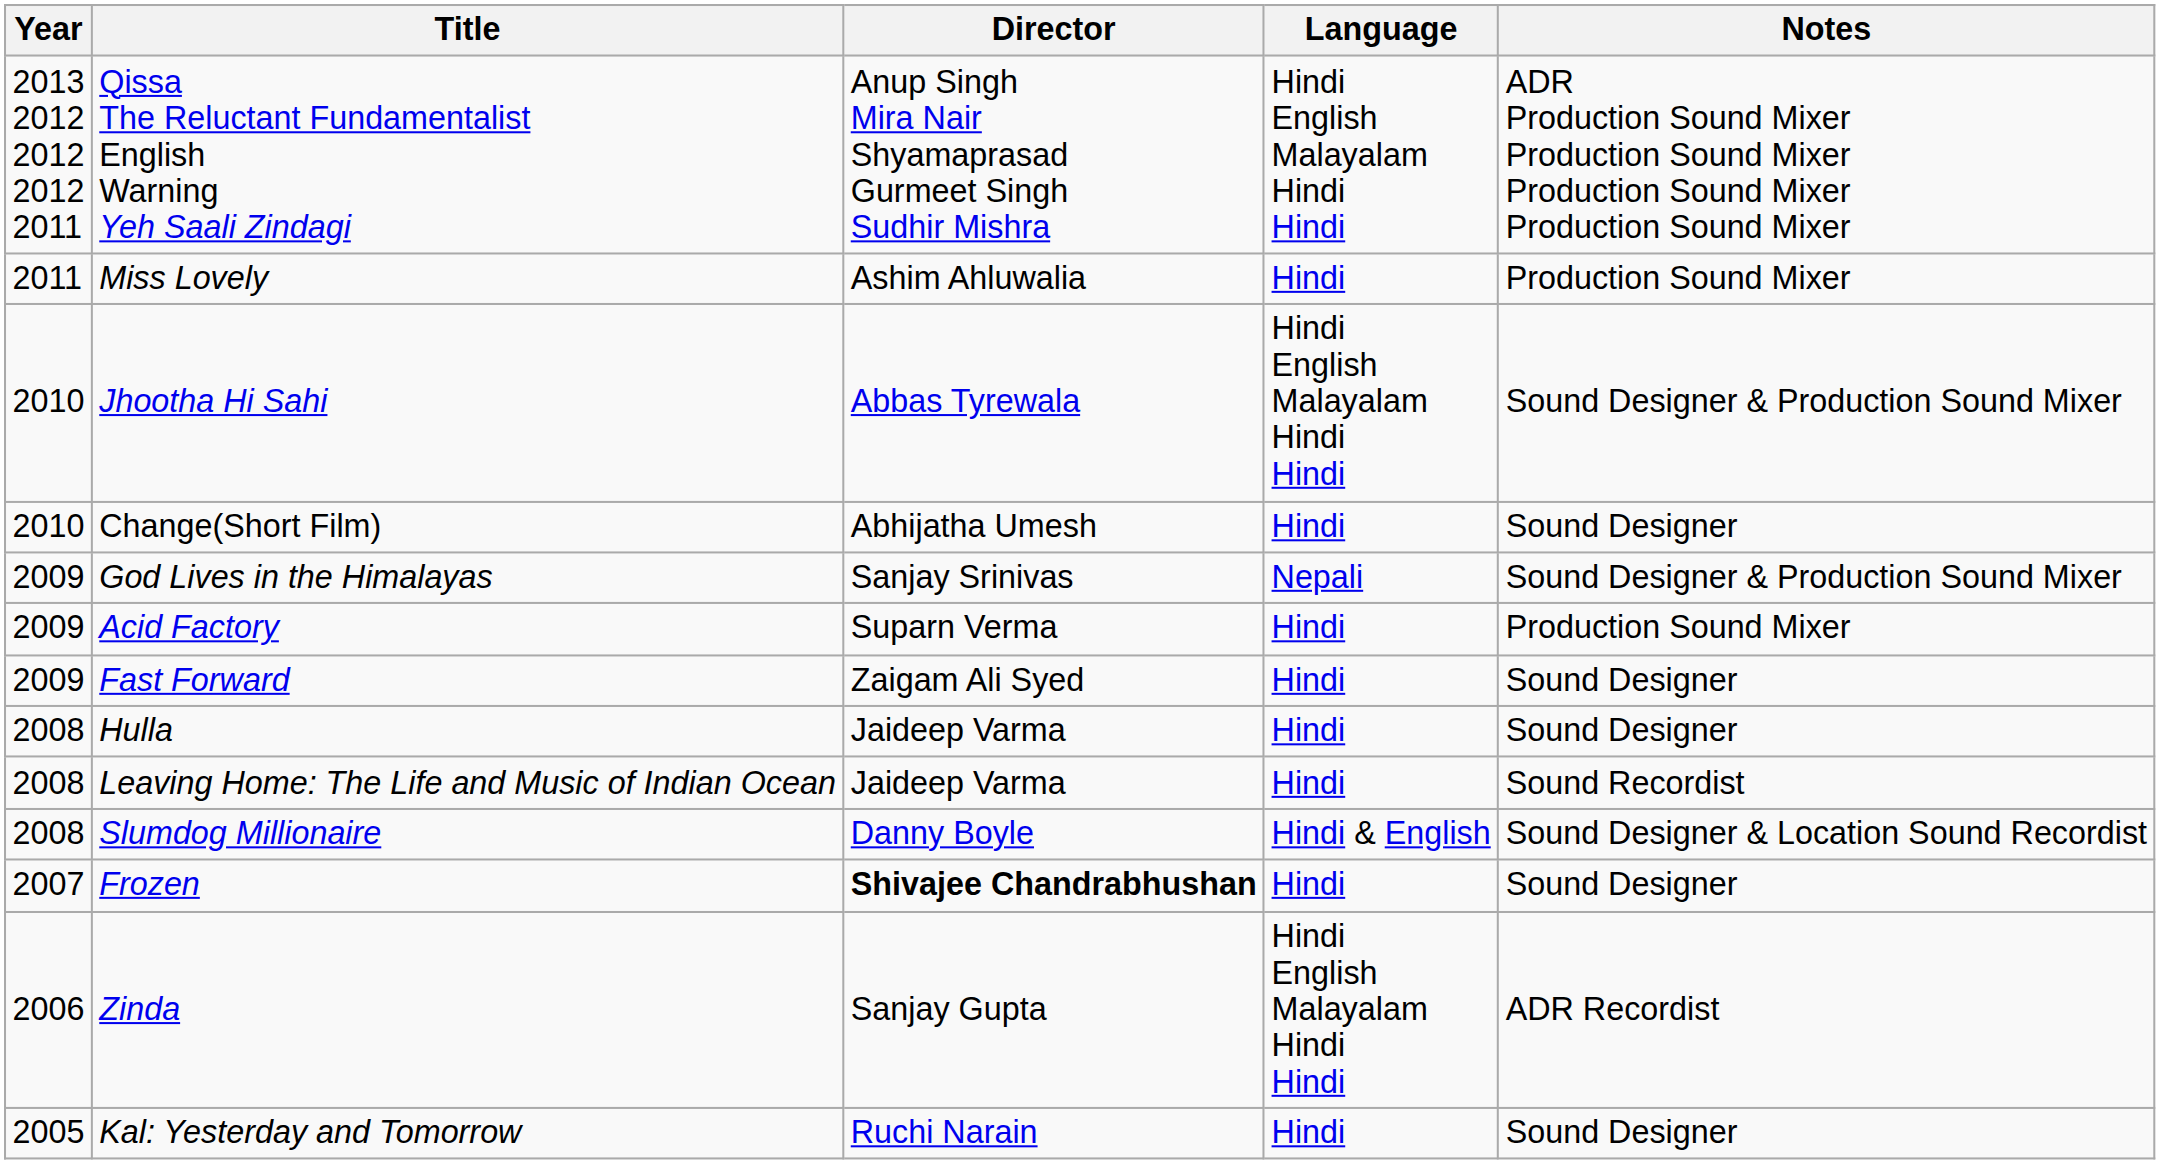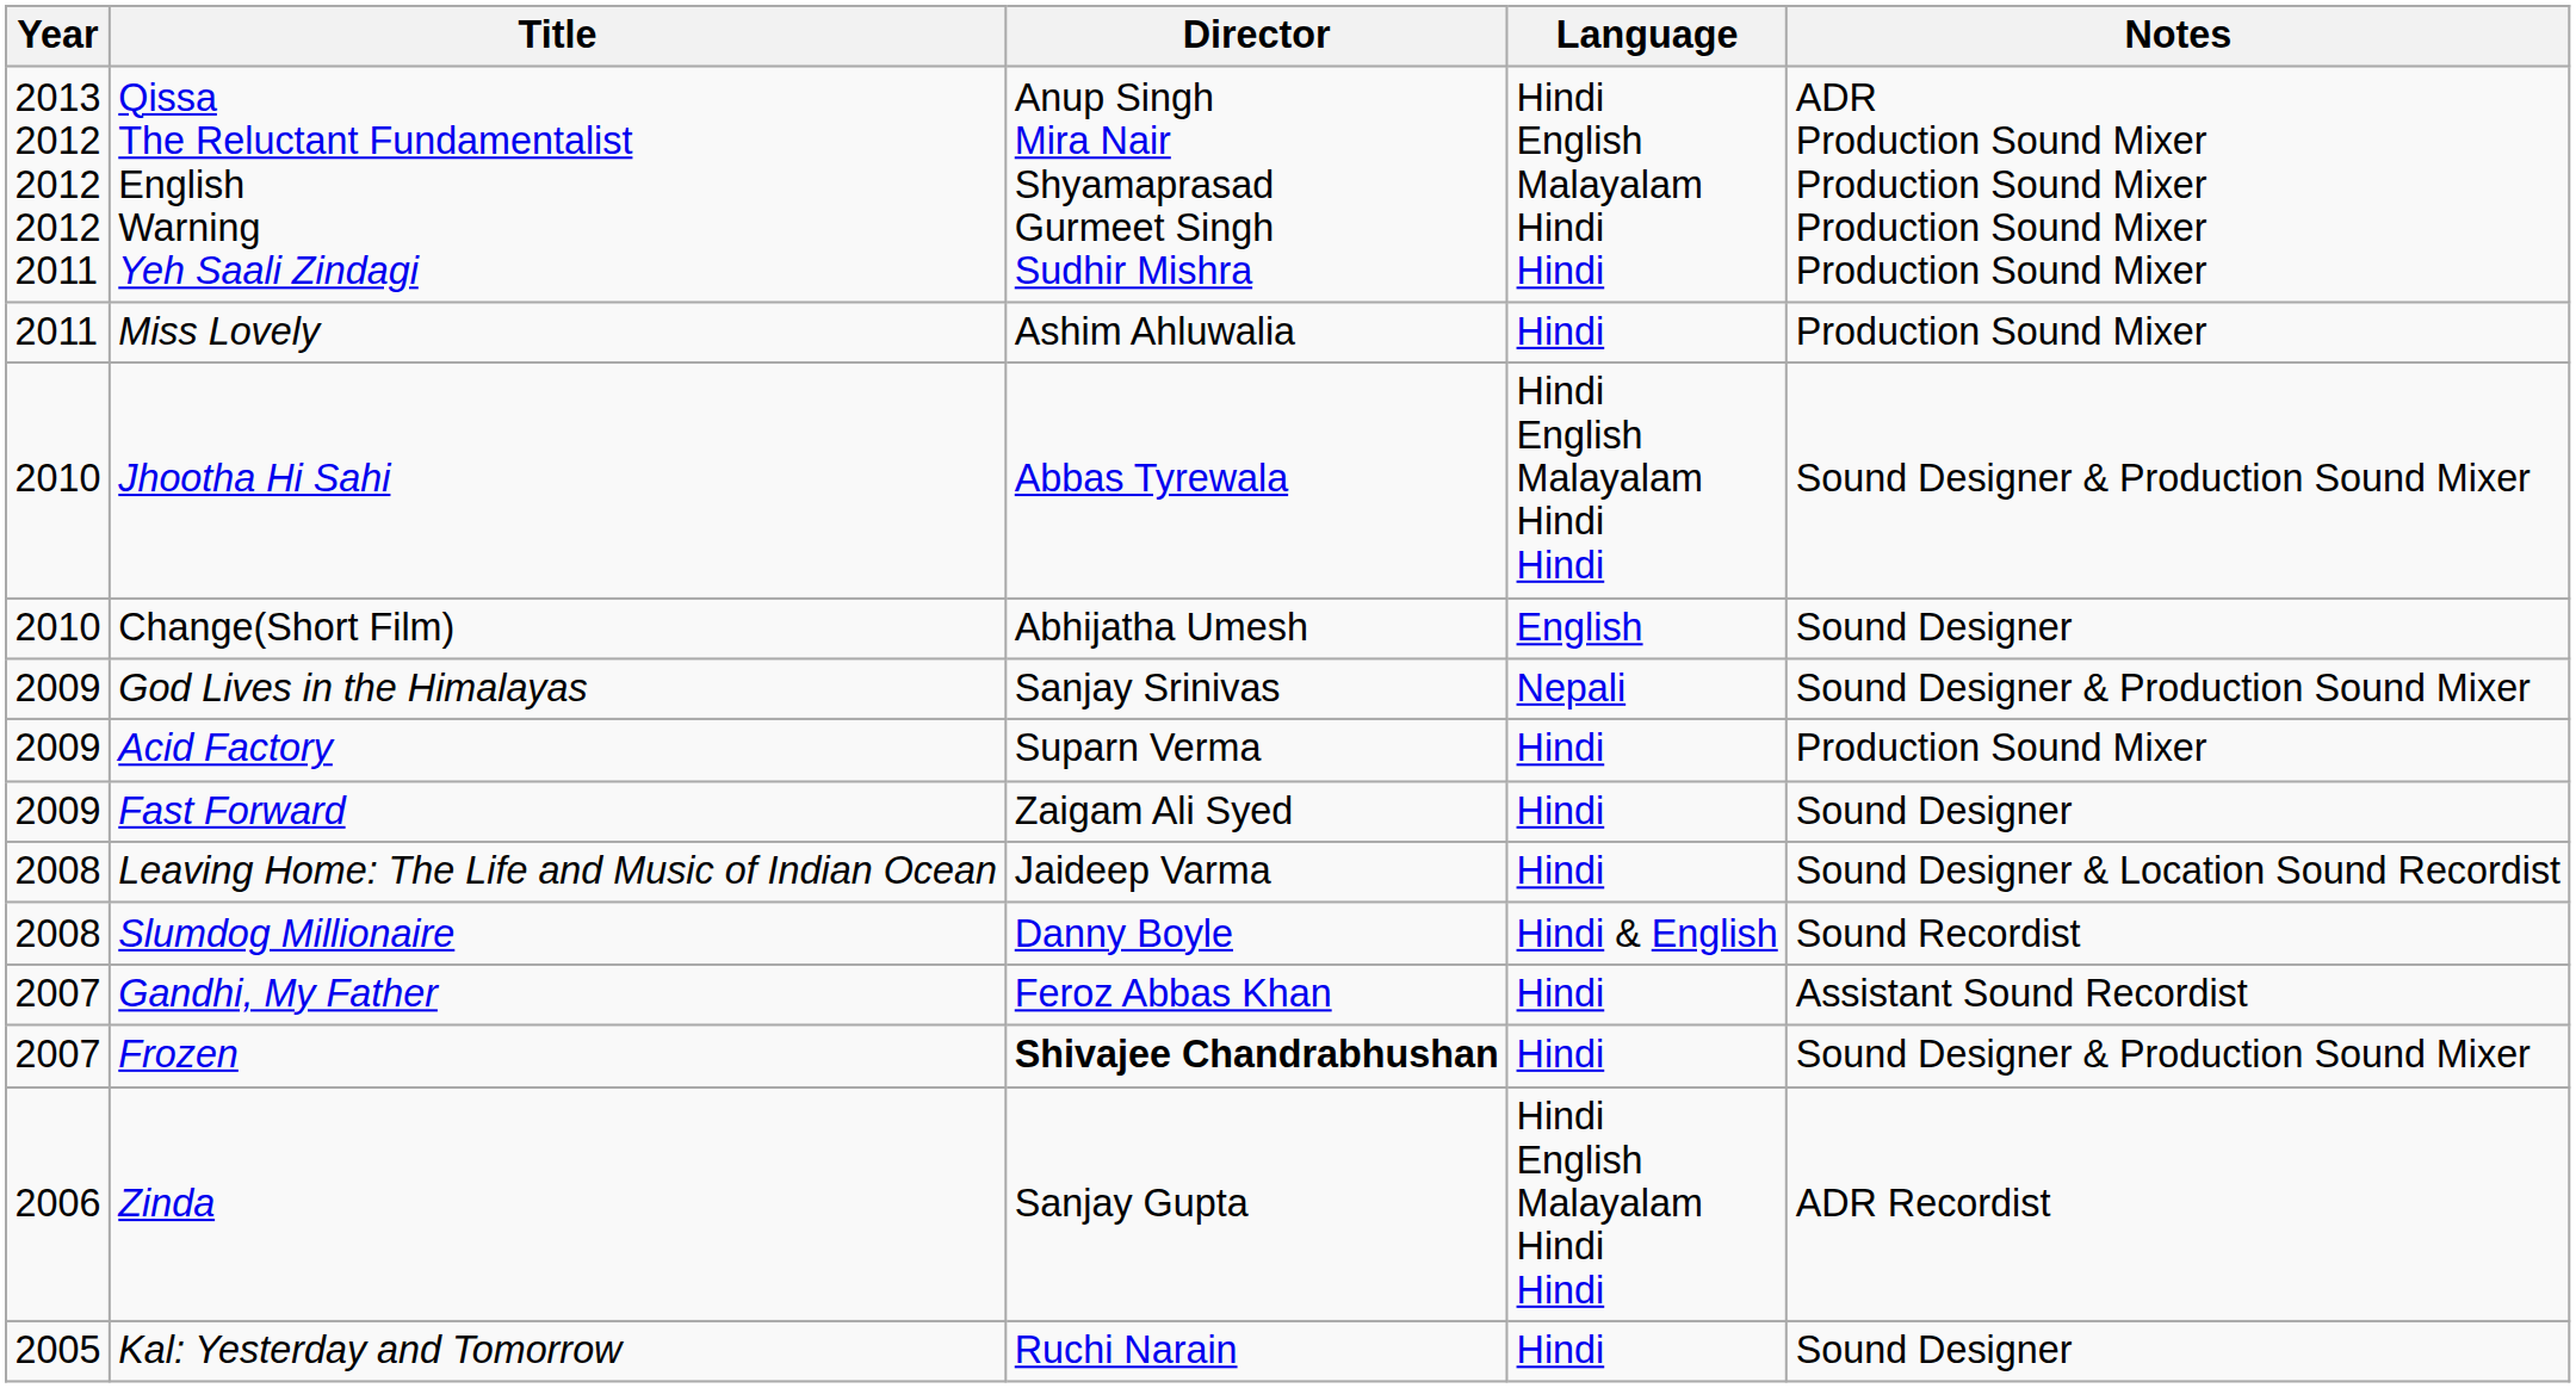Change(Short Film) | Language: Hindi -> English
- row: 2008 | Hulla | Jaideep Varma | Hindi | Sound Designer
Leaving Home: The Life and Music of Indian Ocean | Notes: Sound Recordist -> Sound Designer & Location Sound Recordist
Slumdog Millionaire | Notes: Sound Designer & Location Sound Recordist -> Sound Recordist
+ row: 2007 | Gandhi, My Father | Feroz Abbas Khan | Hindi | Assistant Sound Recordist
Frozen | Notes: Sound Designer -> Sound Designer & Production Sound Mixer
